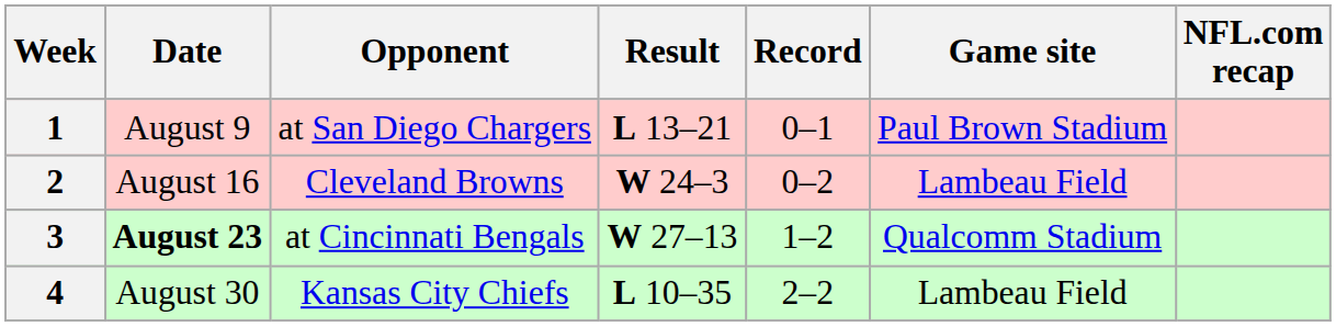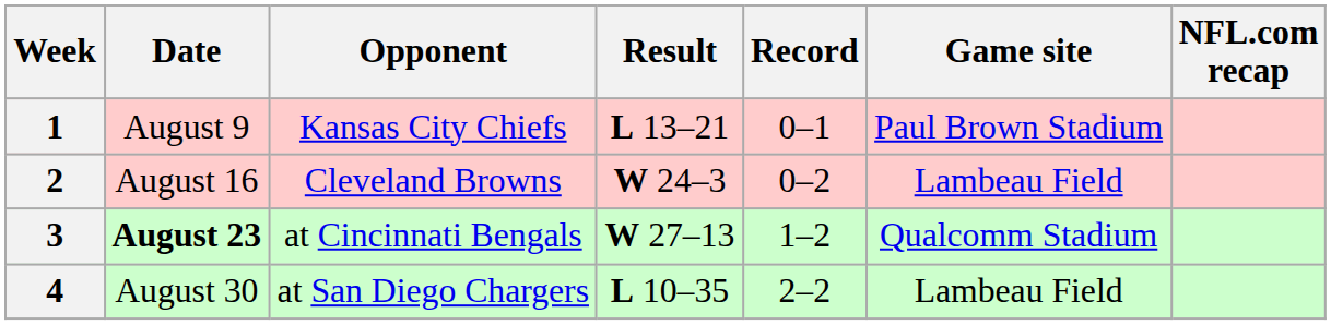1 | Opponent: at San Diego Chargers -> Kansas City Chiefs
4 | Opponent: Kansas City Chiefs -> at San Diego Chargers
